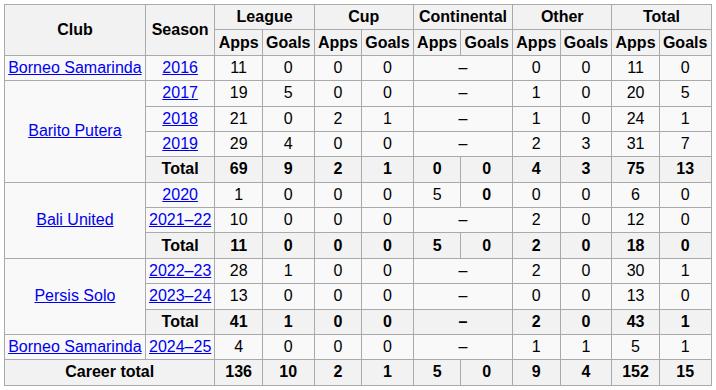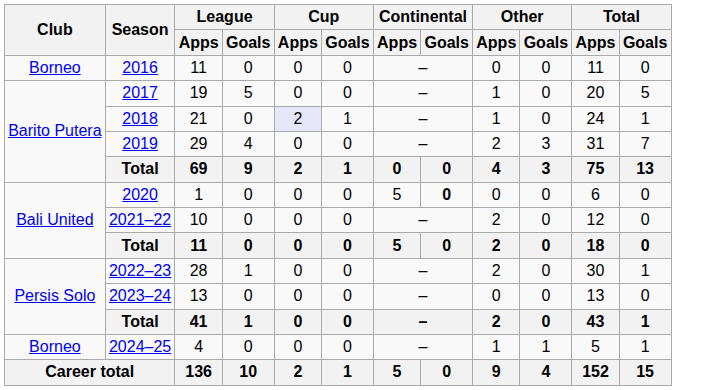2016 | Club: Borneo Samarinda -> Borneo
2018 | Cup / Apps: no background -> lavender background
2024–25 | Club: Borneo Samarinda -> Borneo
